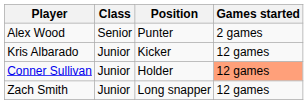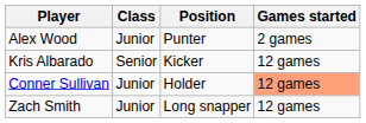Alex Wood | Class: Senior -> Junior
Kris Albarado | Class: Junior -> Senior
